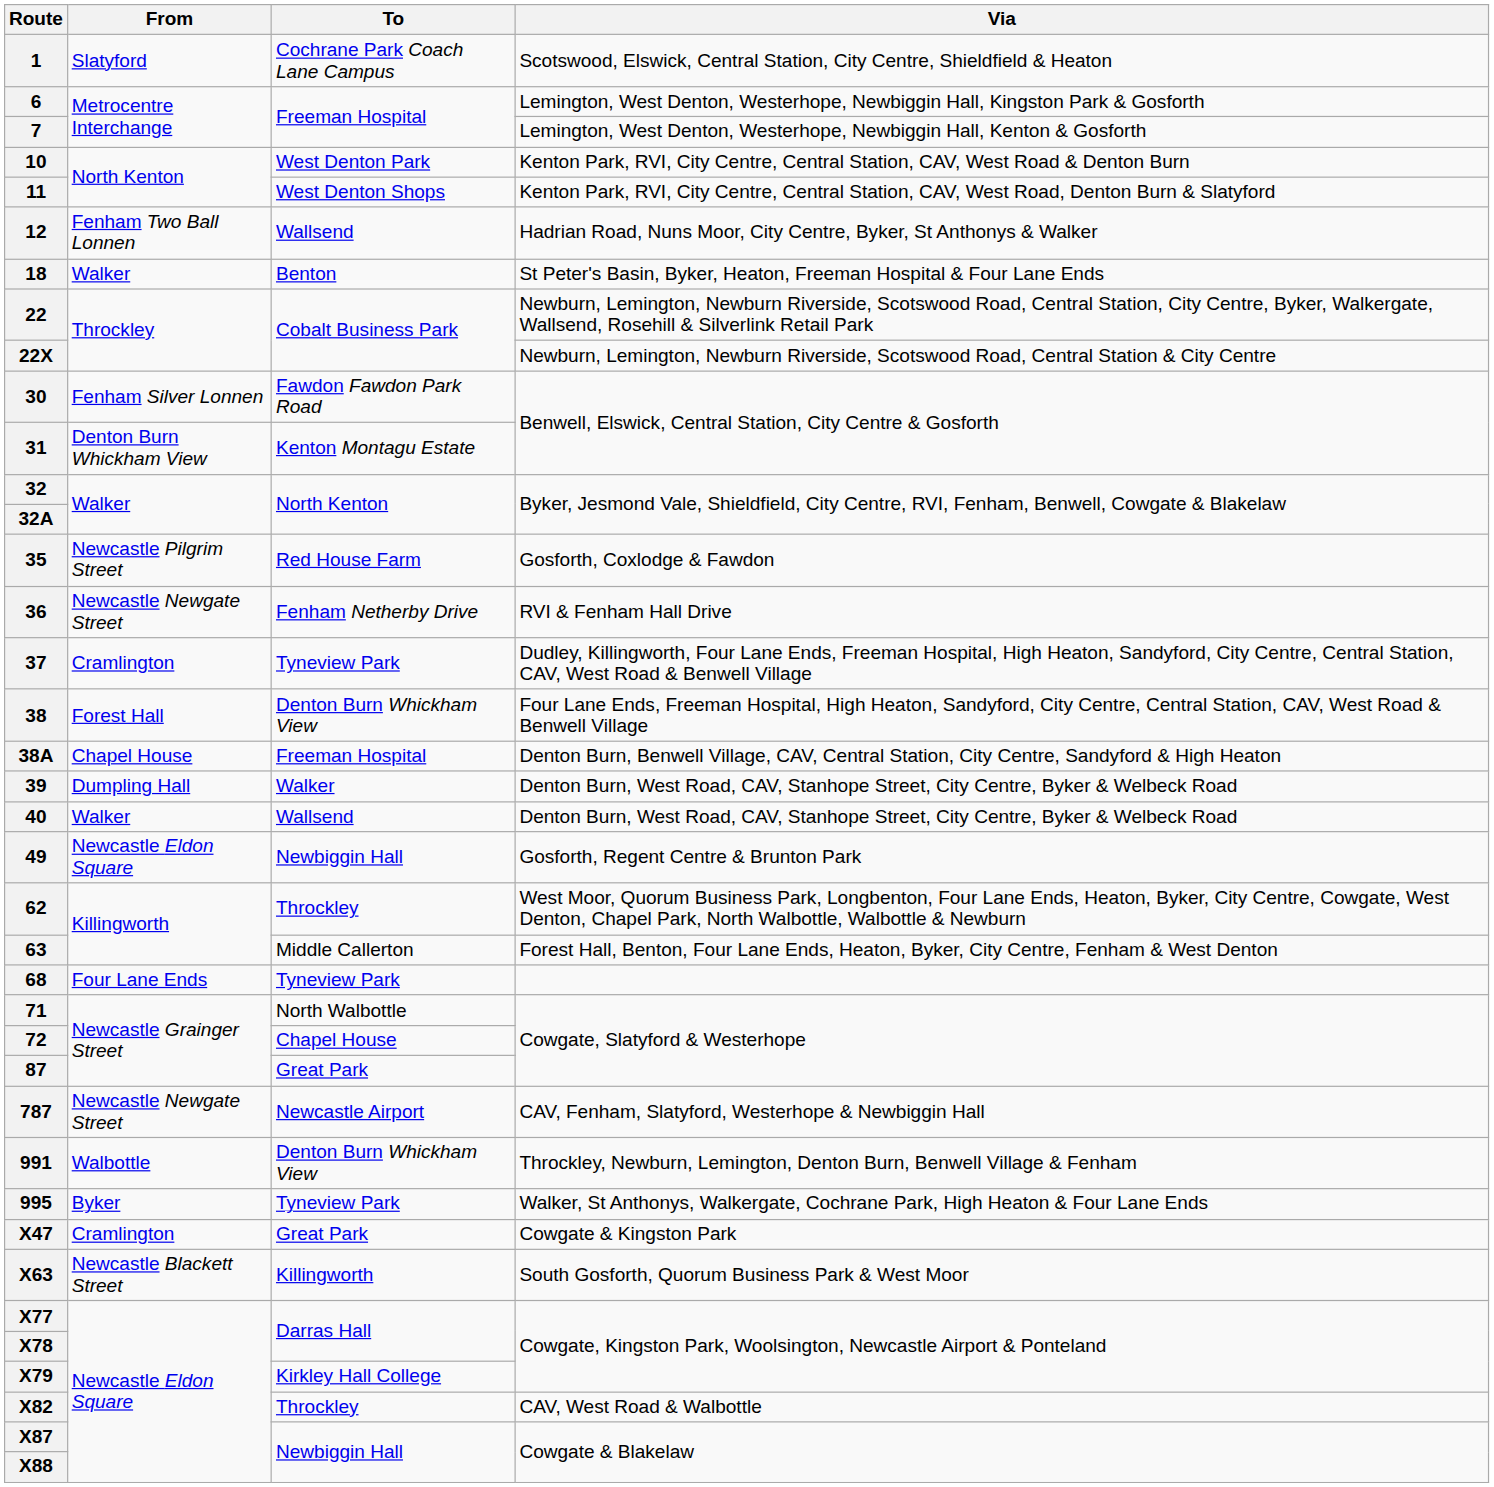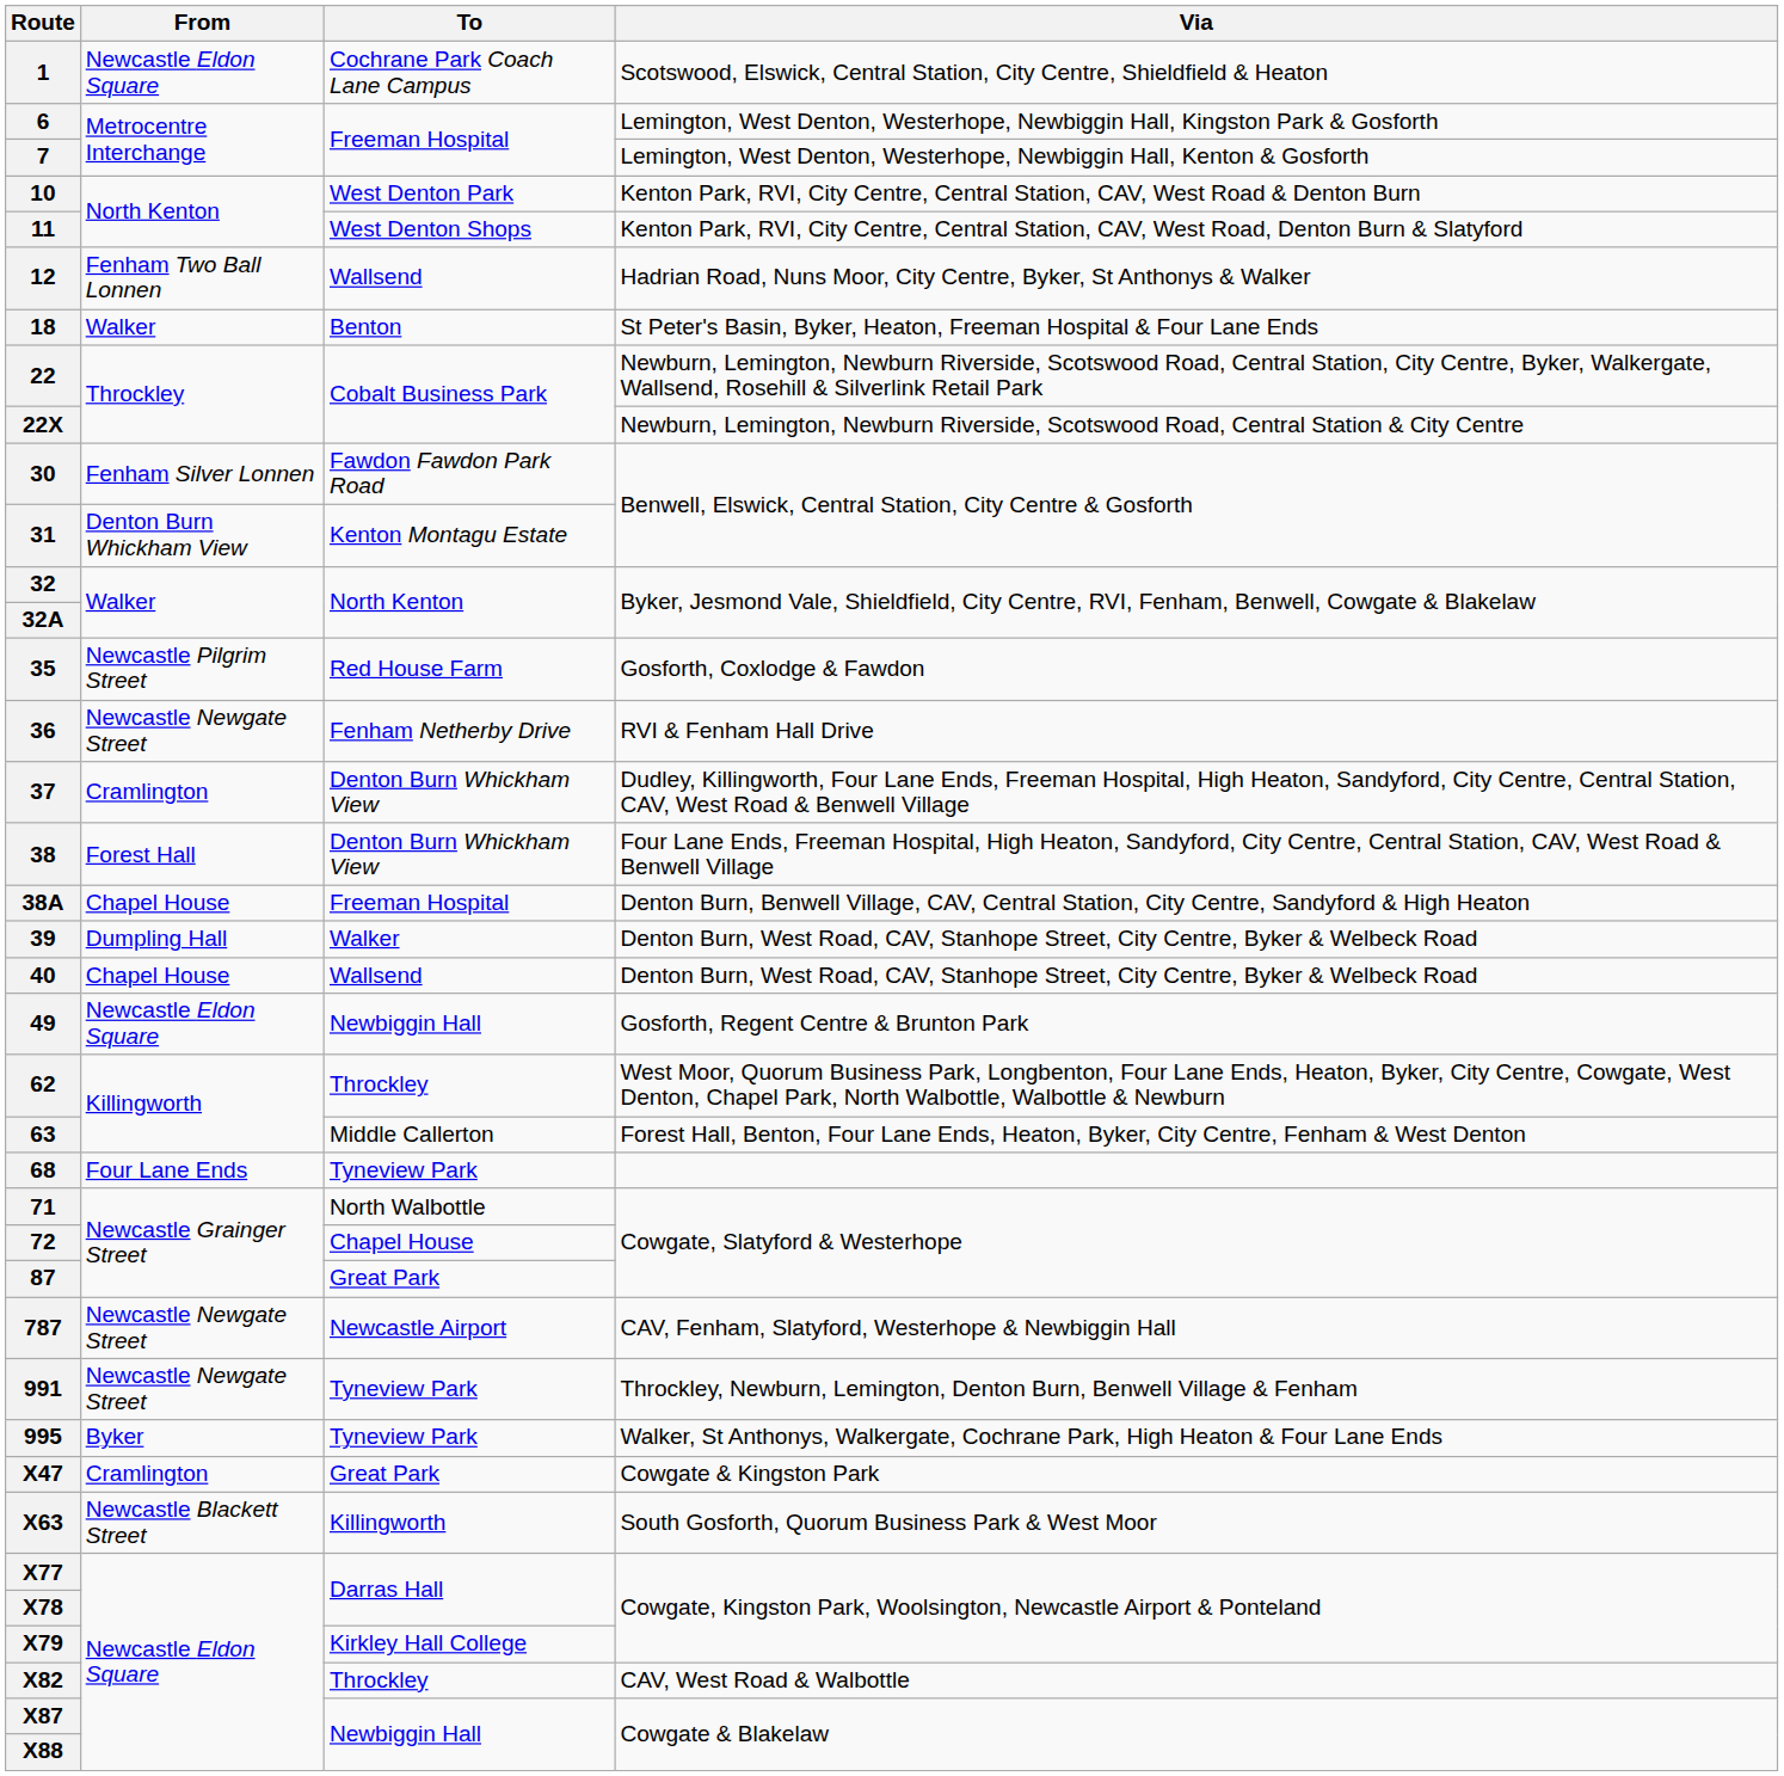1 | From: Slatyford -> Newcastle Eldon Square
37 | To: Tyneview Park -> Denton Burn Whickham View
40 | From: Walker -> Chapel House
991 | From: Walbottle -> Newcastle Newgate Street
991 | To: Denton Burn Whickham View -> Tyneview Park
